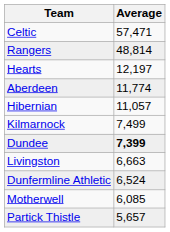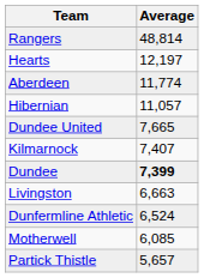- row: Celtic | 57,471
+ row: Dundee United | 7,665
Kilmarnock | Average: 7,499 -> 7,407
